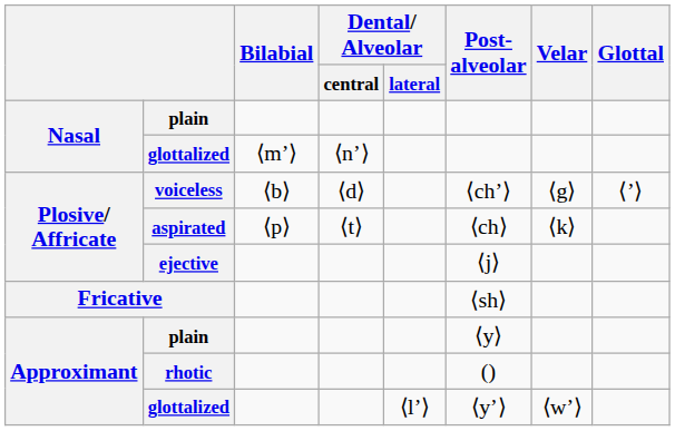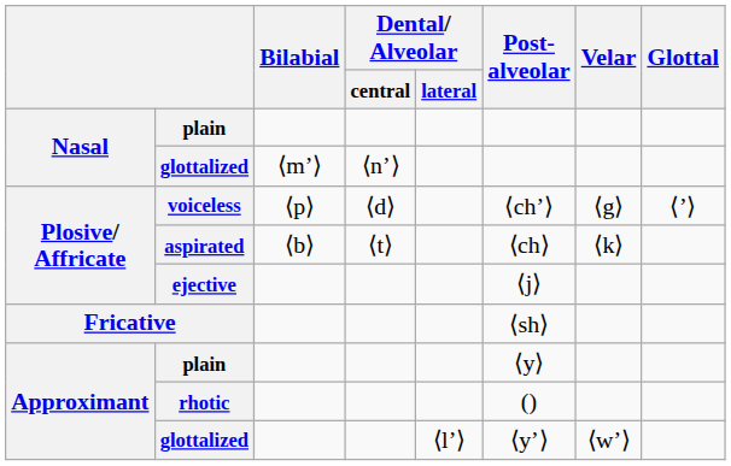voiceless | Bilabial: ⟨b⟩ -> ⟨p⟩
aspirated | Bilabial: ⟨p⟩ -> ⟨b⟩
